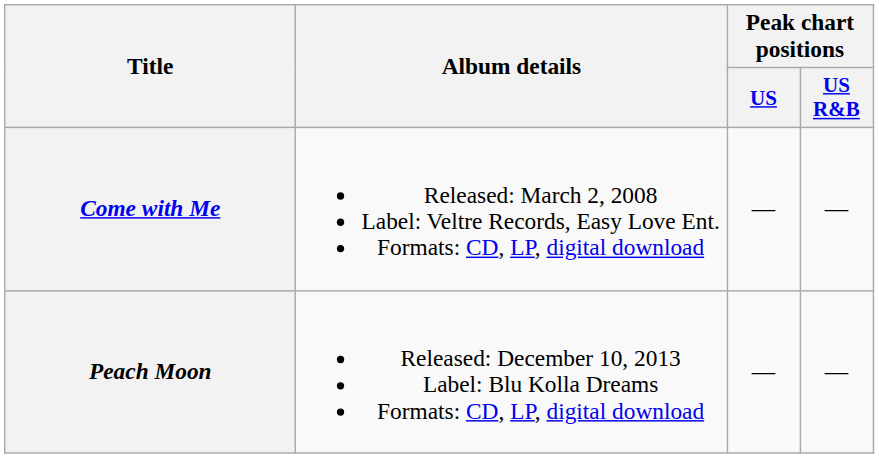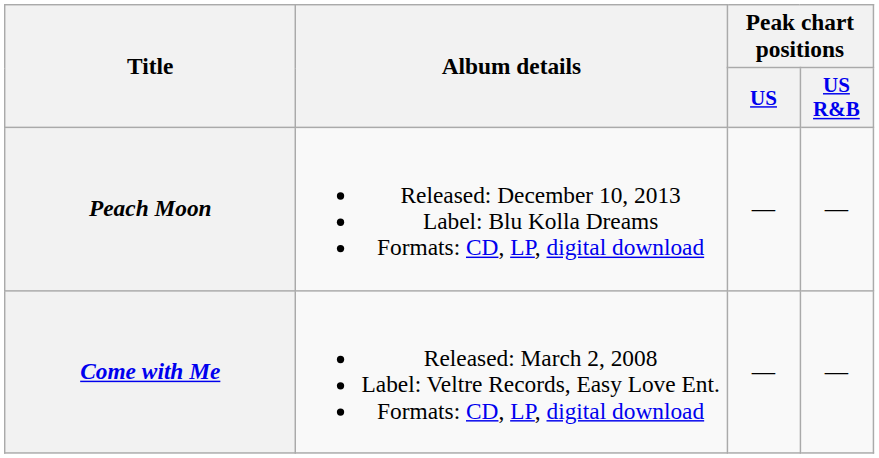rows swapped: Come with Me <-> Peach Moon
